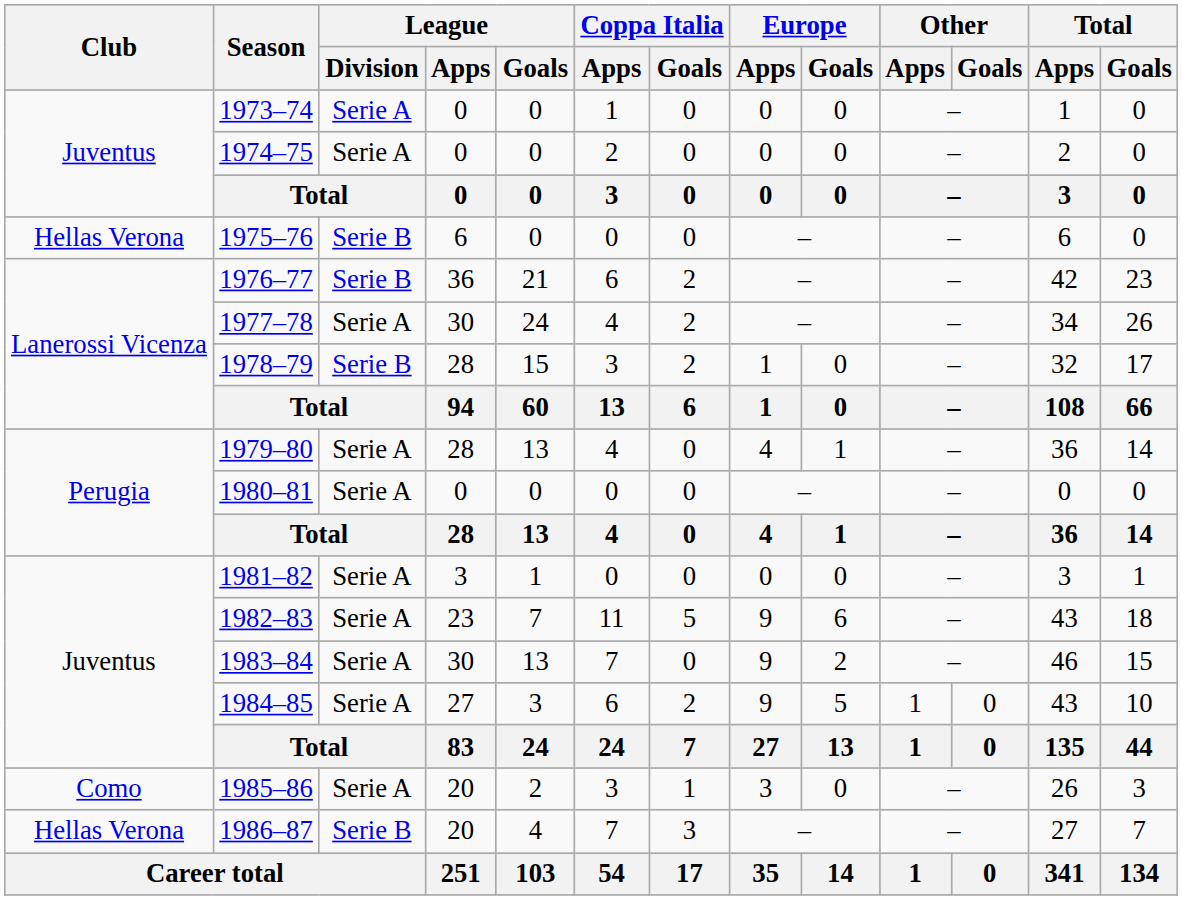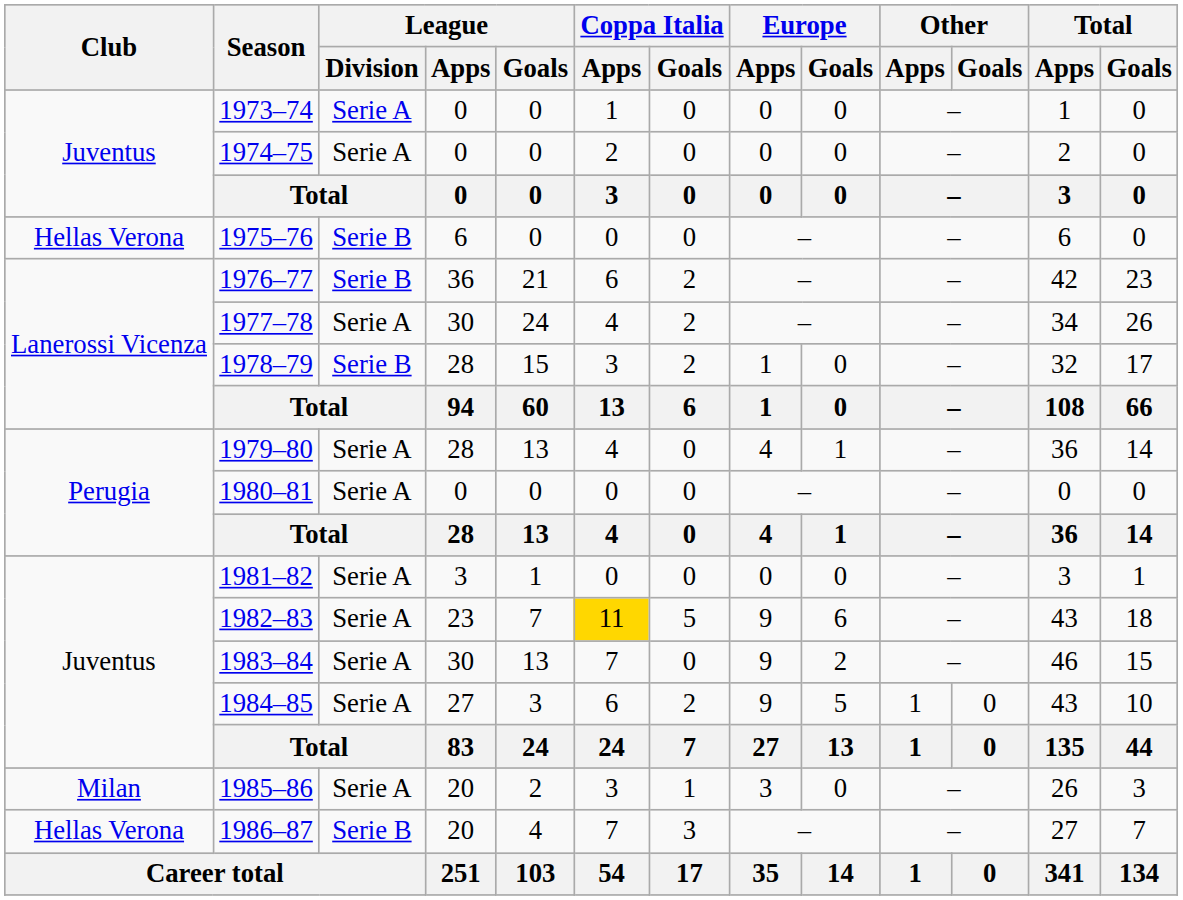1982–83 | Coppa Italia / Apps: no background -> gold background
1985–86 | Club: Como -> Milan
